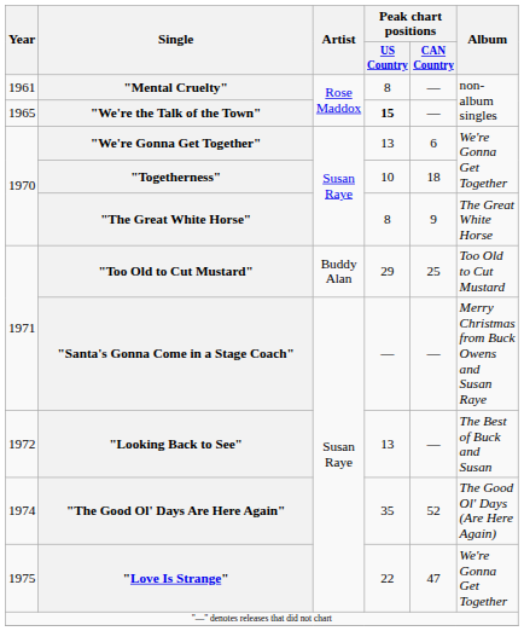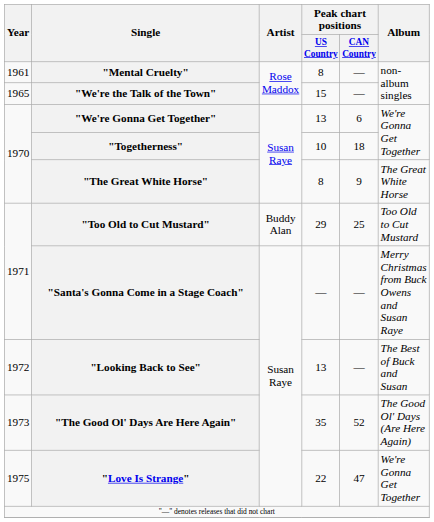"We're the Talk of the Town" | Peak chart positions / US Country: bold -> normal
"The Good Ol' Days Are Here Again" | Year: 1974 -> 1973
